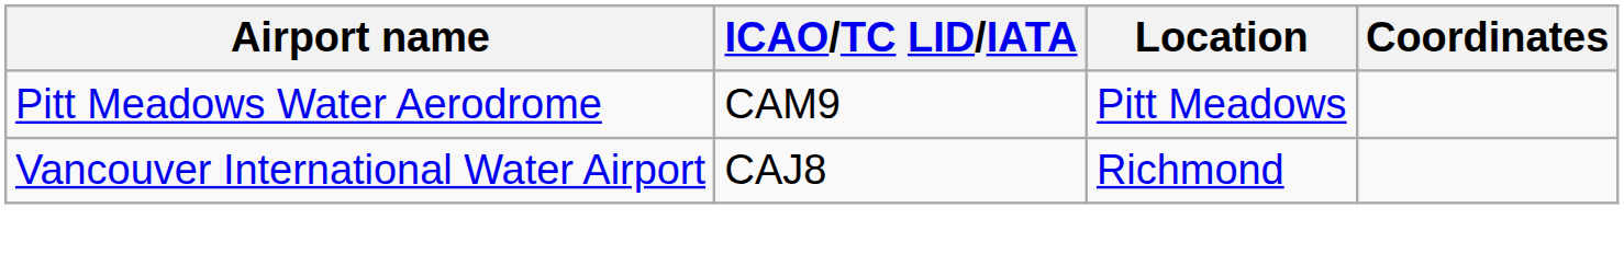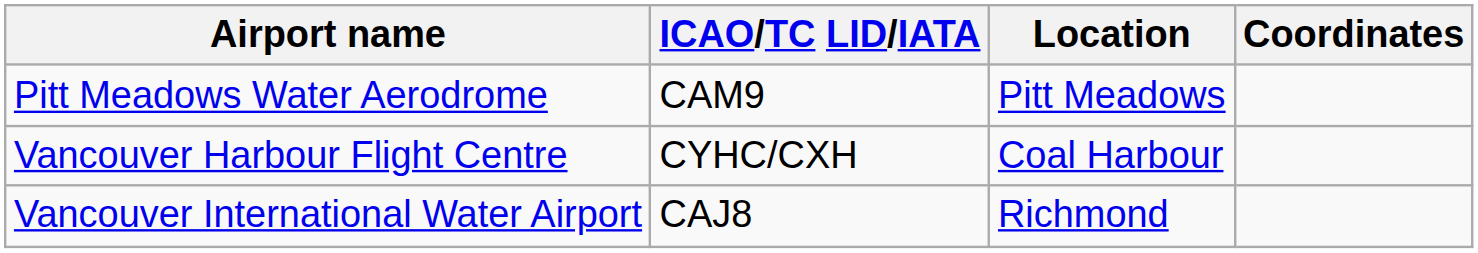+ row: Vancouver Harbour Flight Centre | CYHC/CXH | Coal Harbour
